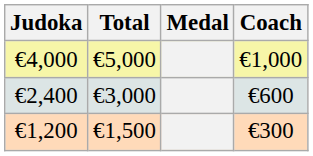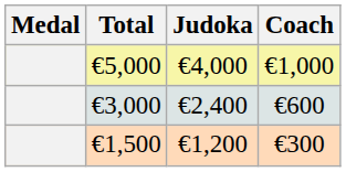columns swapped: Medal <-> Judoka
